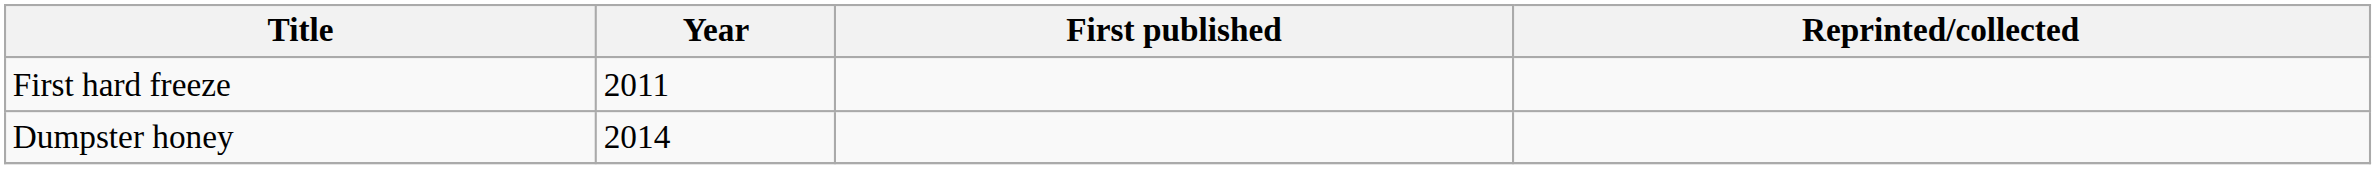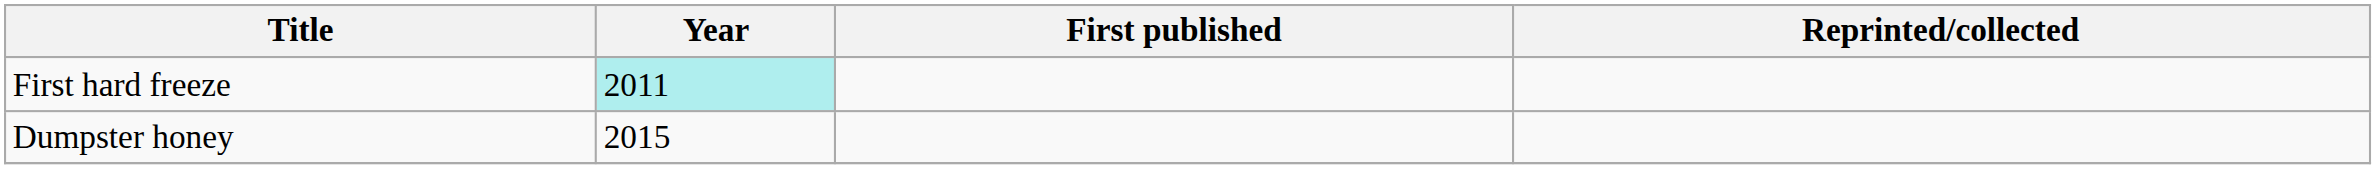First hard freeze | Year: no background -> paleturquoise background
Dumpster honey | Year: 2014 -> 2015
